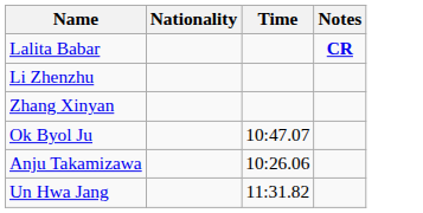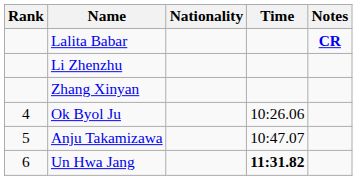+ column: Rank | 4 | 5 | 6
Ok Byol Ju | Time: 10:47.07 -> 10:26.06
Anju Takamizawa | Time: 10:26.06 -> 10:47.07
Un Hwa Jang | Time: normal -> bold
